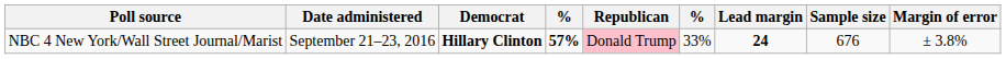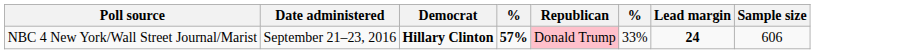- column: Margin of error | ± 3.8%
NBC 4 New York/Wall Street Journal/Marist | Sample size: 676 -> 606
